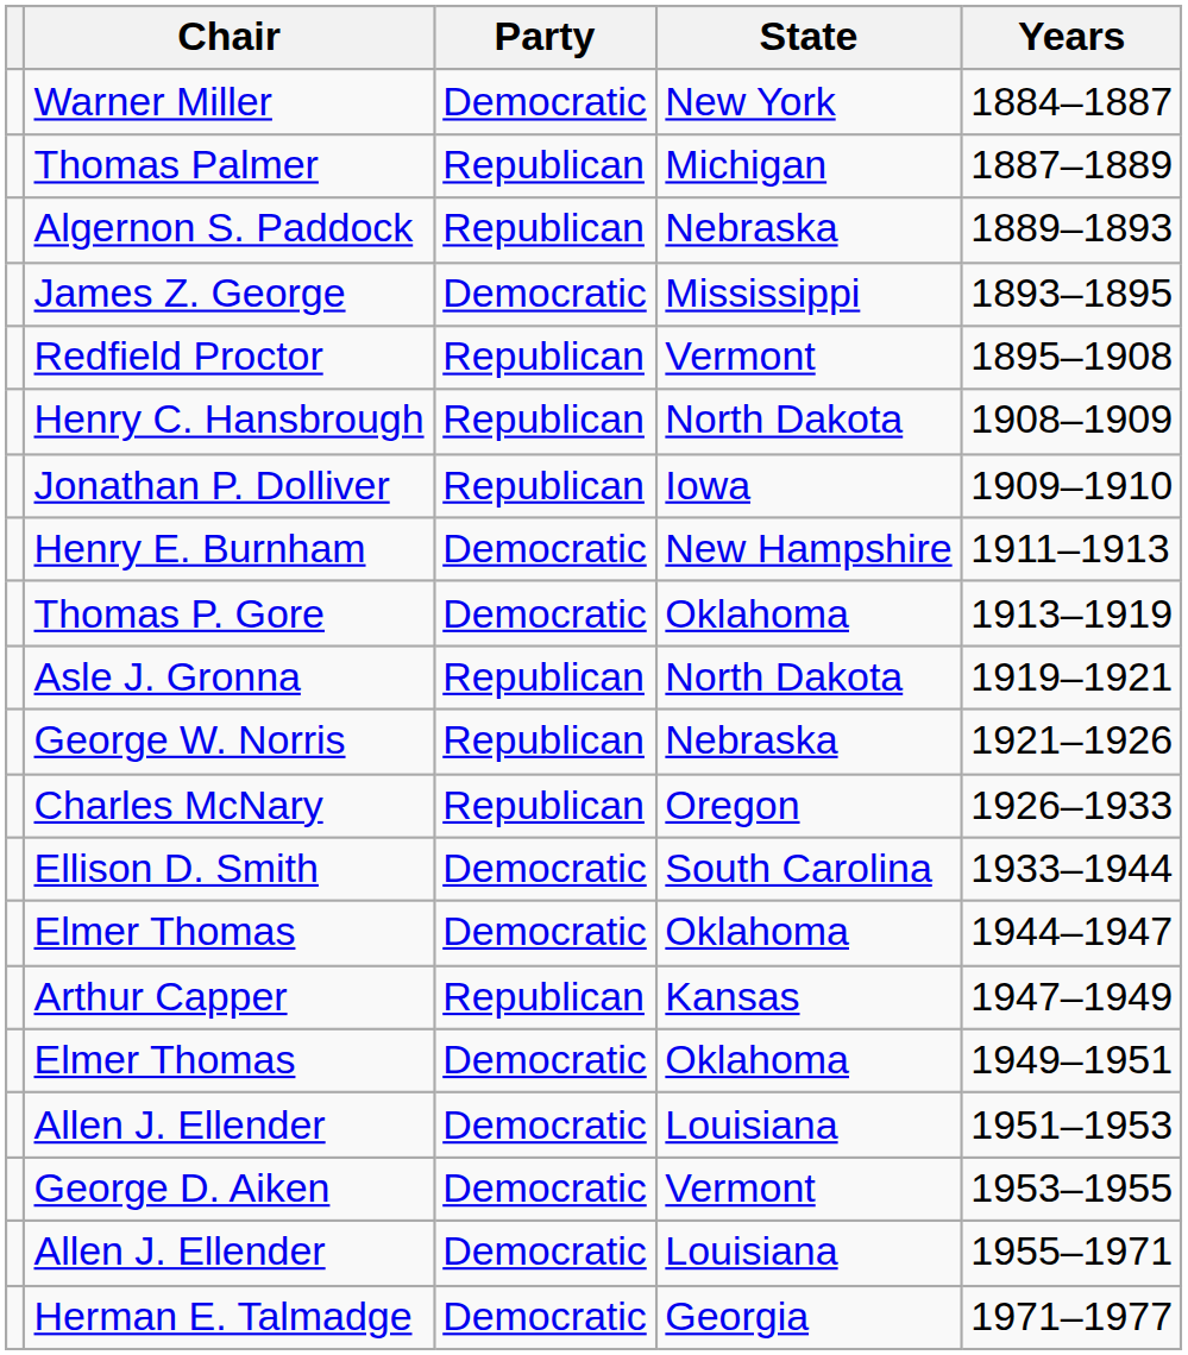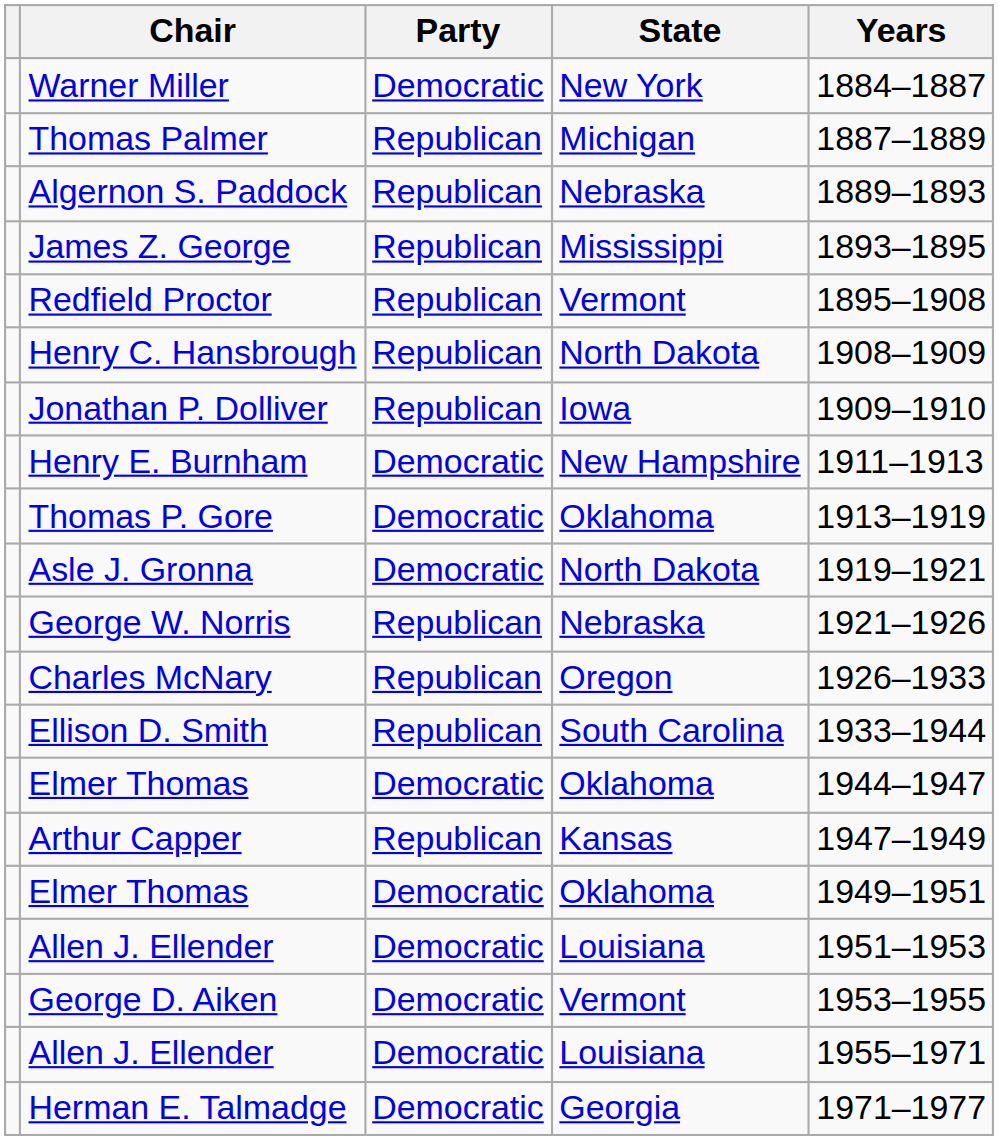James Z. George | Party: Democratic -> Republican
Asle J. Gronna | Party: Republican -> Democratic
Ellison D. Smith | Party: Democratic -> Republican
